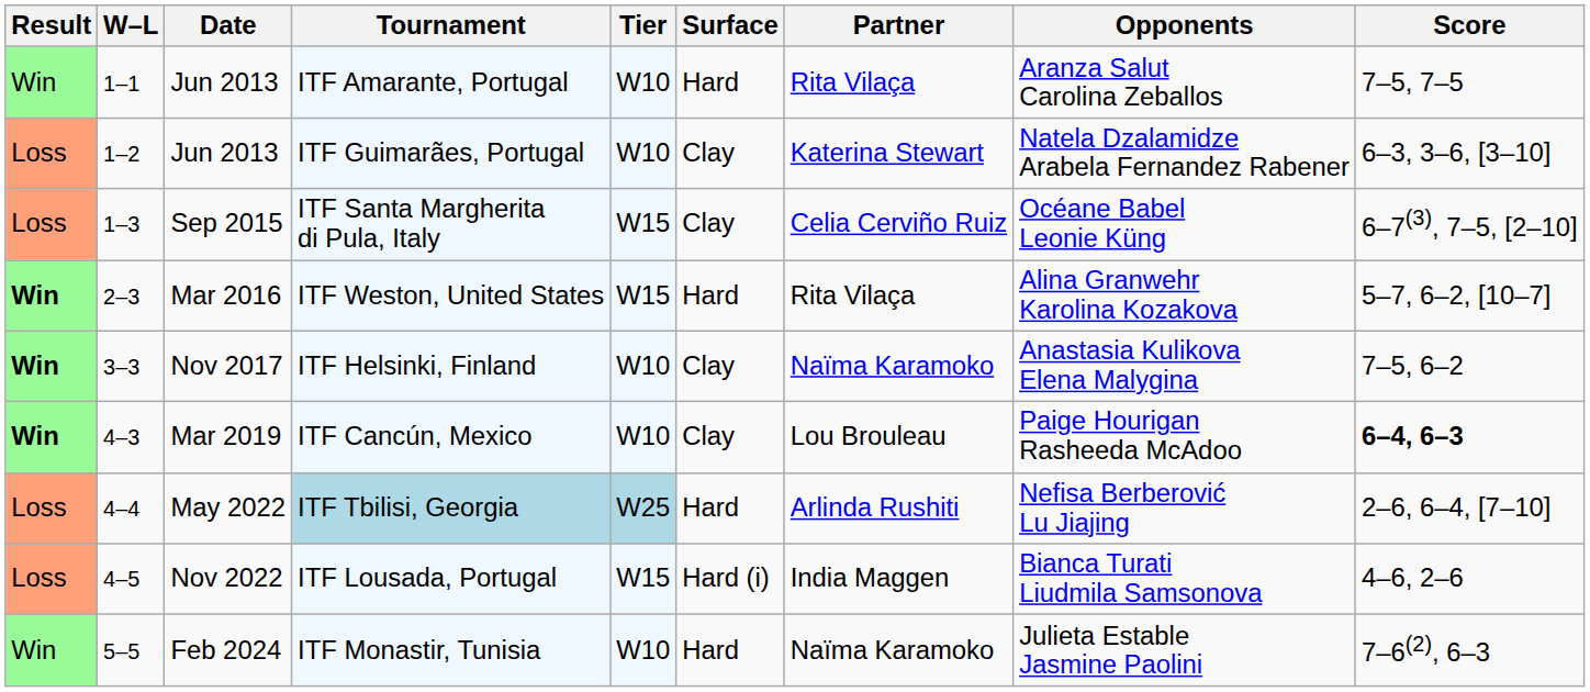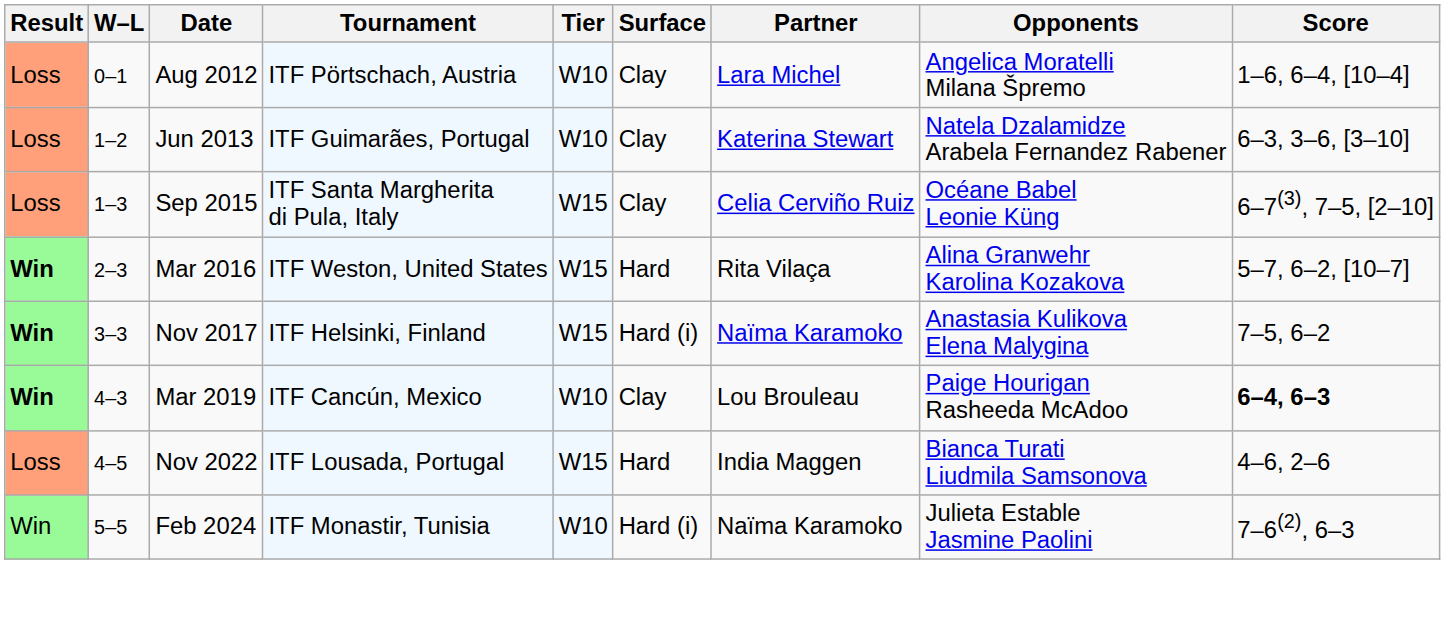+ row: Loss | 0–1 | Aug 2012 | ITF Pörtschach, Austria | W10 | Clay | Lara Michel | Angelica Moratelli Milana Špremo | 1–6, 6–4, [10–4]
- row: Win | 1–1 | Jun 2013 | ITF Amarante, Portugal | W10 | Hard | Rita Vilaça | Aranza Salut Carolina Zeballos | 7–5, 7–5
ITF Helsinki, Finland | Tier: W10 -> W15
ITF Helsinki, Finland | Surface: Clay -> Hard (i)
- row: Loss | 4–4 | May 2022 | ITF Tbilisi, Georgia | W25 | Hard | Arlinda Rushiti | Nefisa Berberović Lu Jiajing | 2–6, 6–4, [7–10]
ITF Lousada, Portugal | Surface: Hard (i) -> Hard
ITF Monastir, Tunisia | Surface: Hard -> Hard (i)
